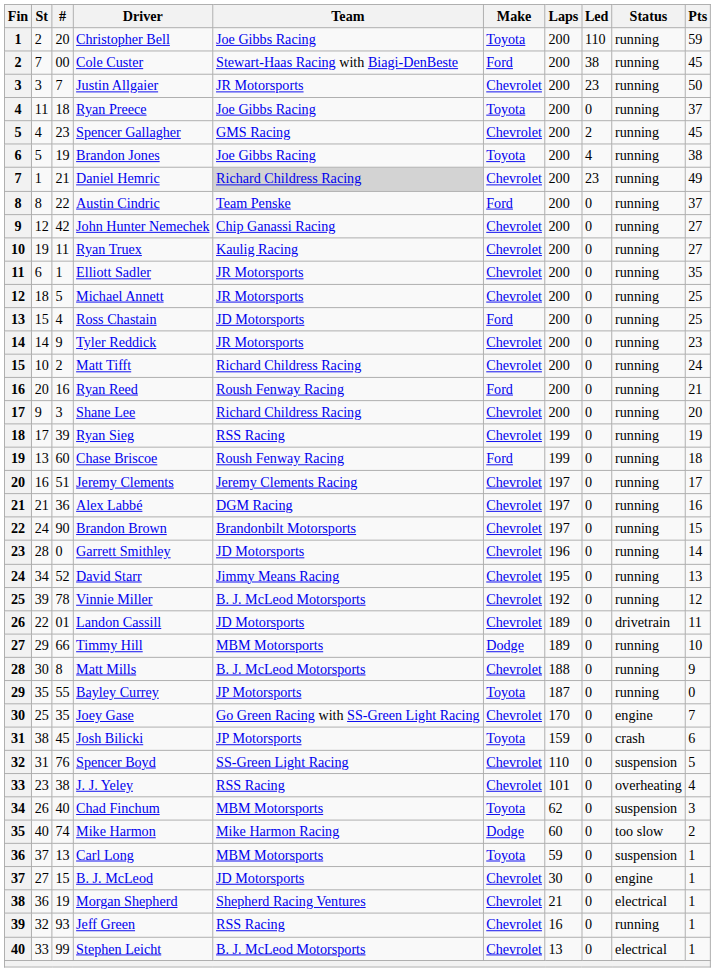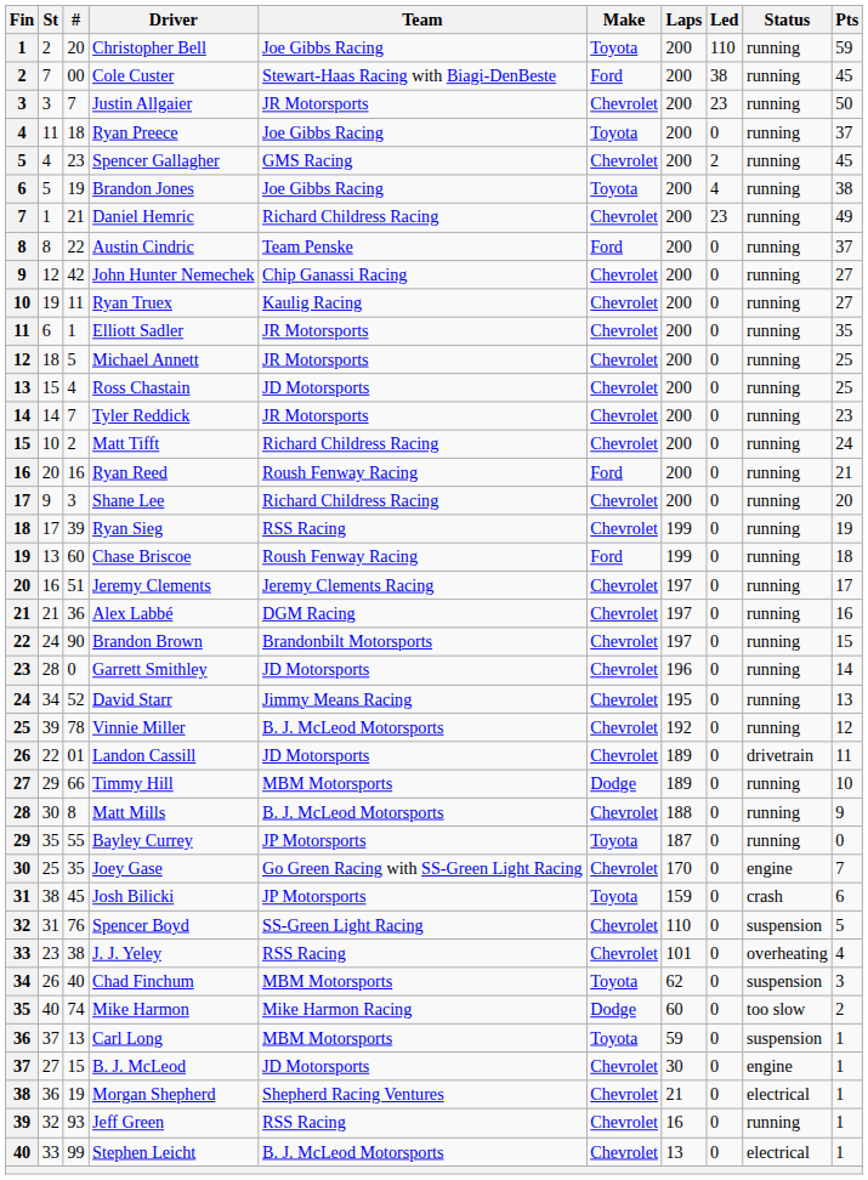Daniel Hemric | Team: lightgrey background -> no background
Ross Chastain | Make: Ford -> Chevrolet
Tyler Reddick | #: 9 -> 7
